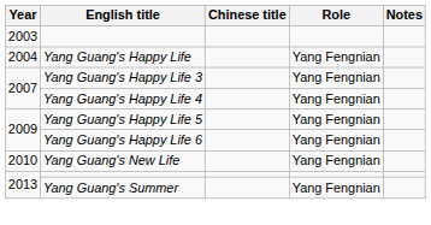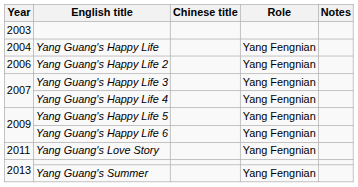+ row: 2006 | Yang Guang's Happy Life 2 | Yang Fengnian
- row: 2010 | Yang Guang's New Life | Yang Fengnian
+ row: 2011 | Yang Guang's Love Story | Yang Fengnian
